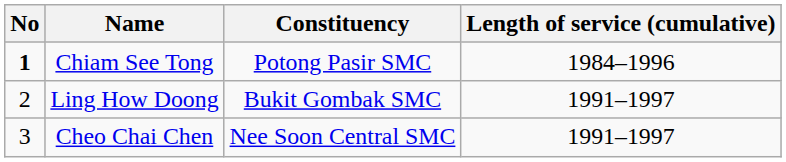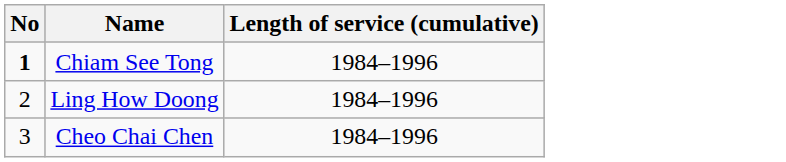- column: Constituency | Potong Pasir SMC | Bukit Gombak SMC | Nee Soon Central SMC
Ling How Doong | Length of service (cumulative): 1991–1997 -> 1984–1996
Cheo Chai Chen | Length of service (cumulative): 1991–1997 -> 1984–1996
